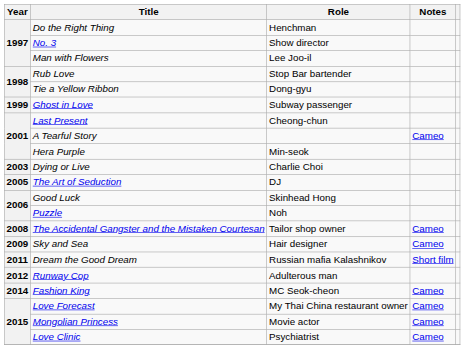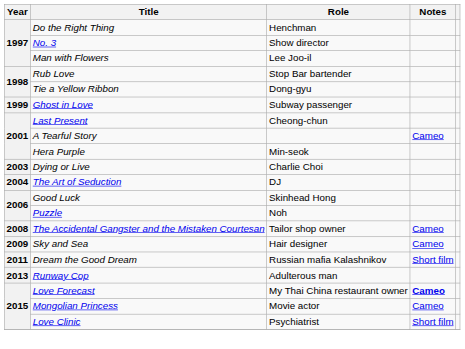The Art of Seduction | Year: 2005 -> 2004
Runway Cop | Year: 2012 -> 2013
- row: 2014 | Fashion King | MC Seok-cheon | Cameo
Love Forecast | Notes: normal -> bold
Love Clinic | Notes: Cameo -> Short film
